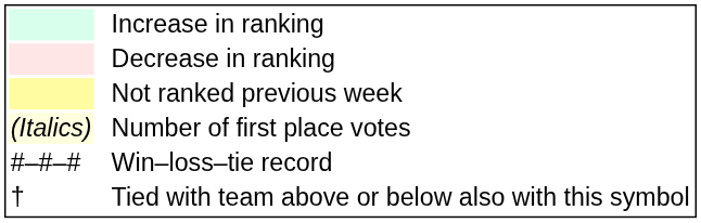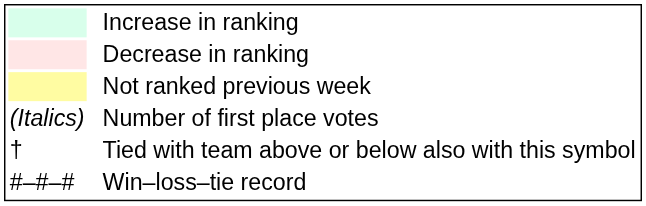Number of first place votes | column 1: lightyellow background -> no background
rows swapped: Win–loss–tie record <-> Tied with team above or below also with this symbol
